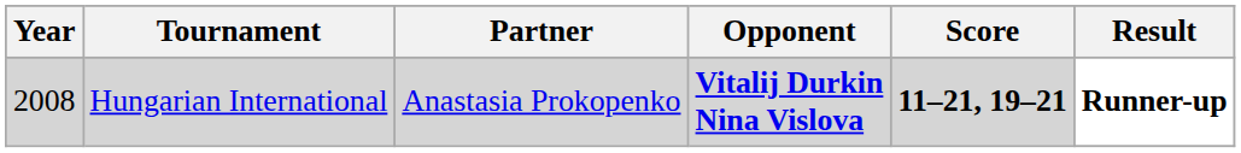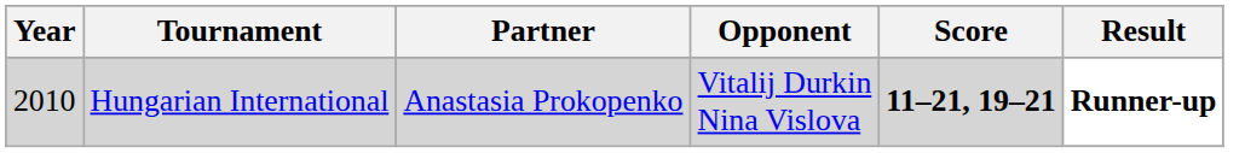Hungarian International | Year: 2008 -> 2010
Hungarian International | Opponent: bold -> normal
